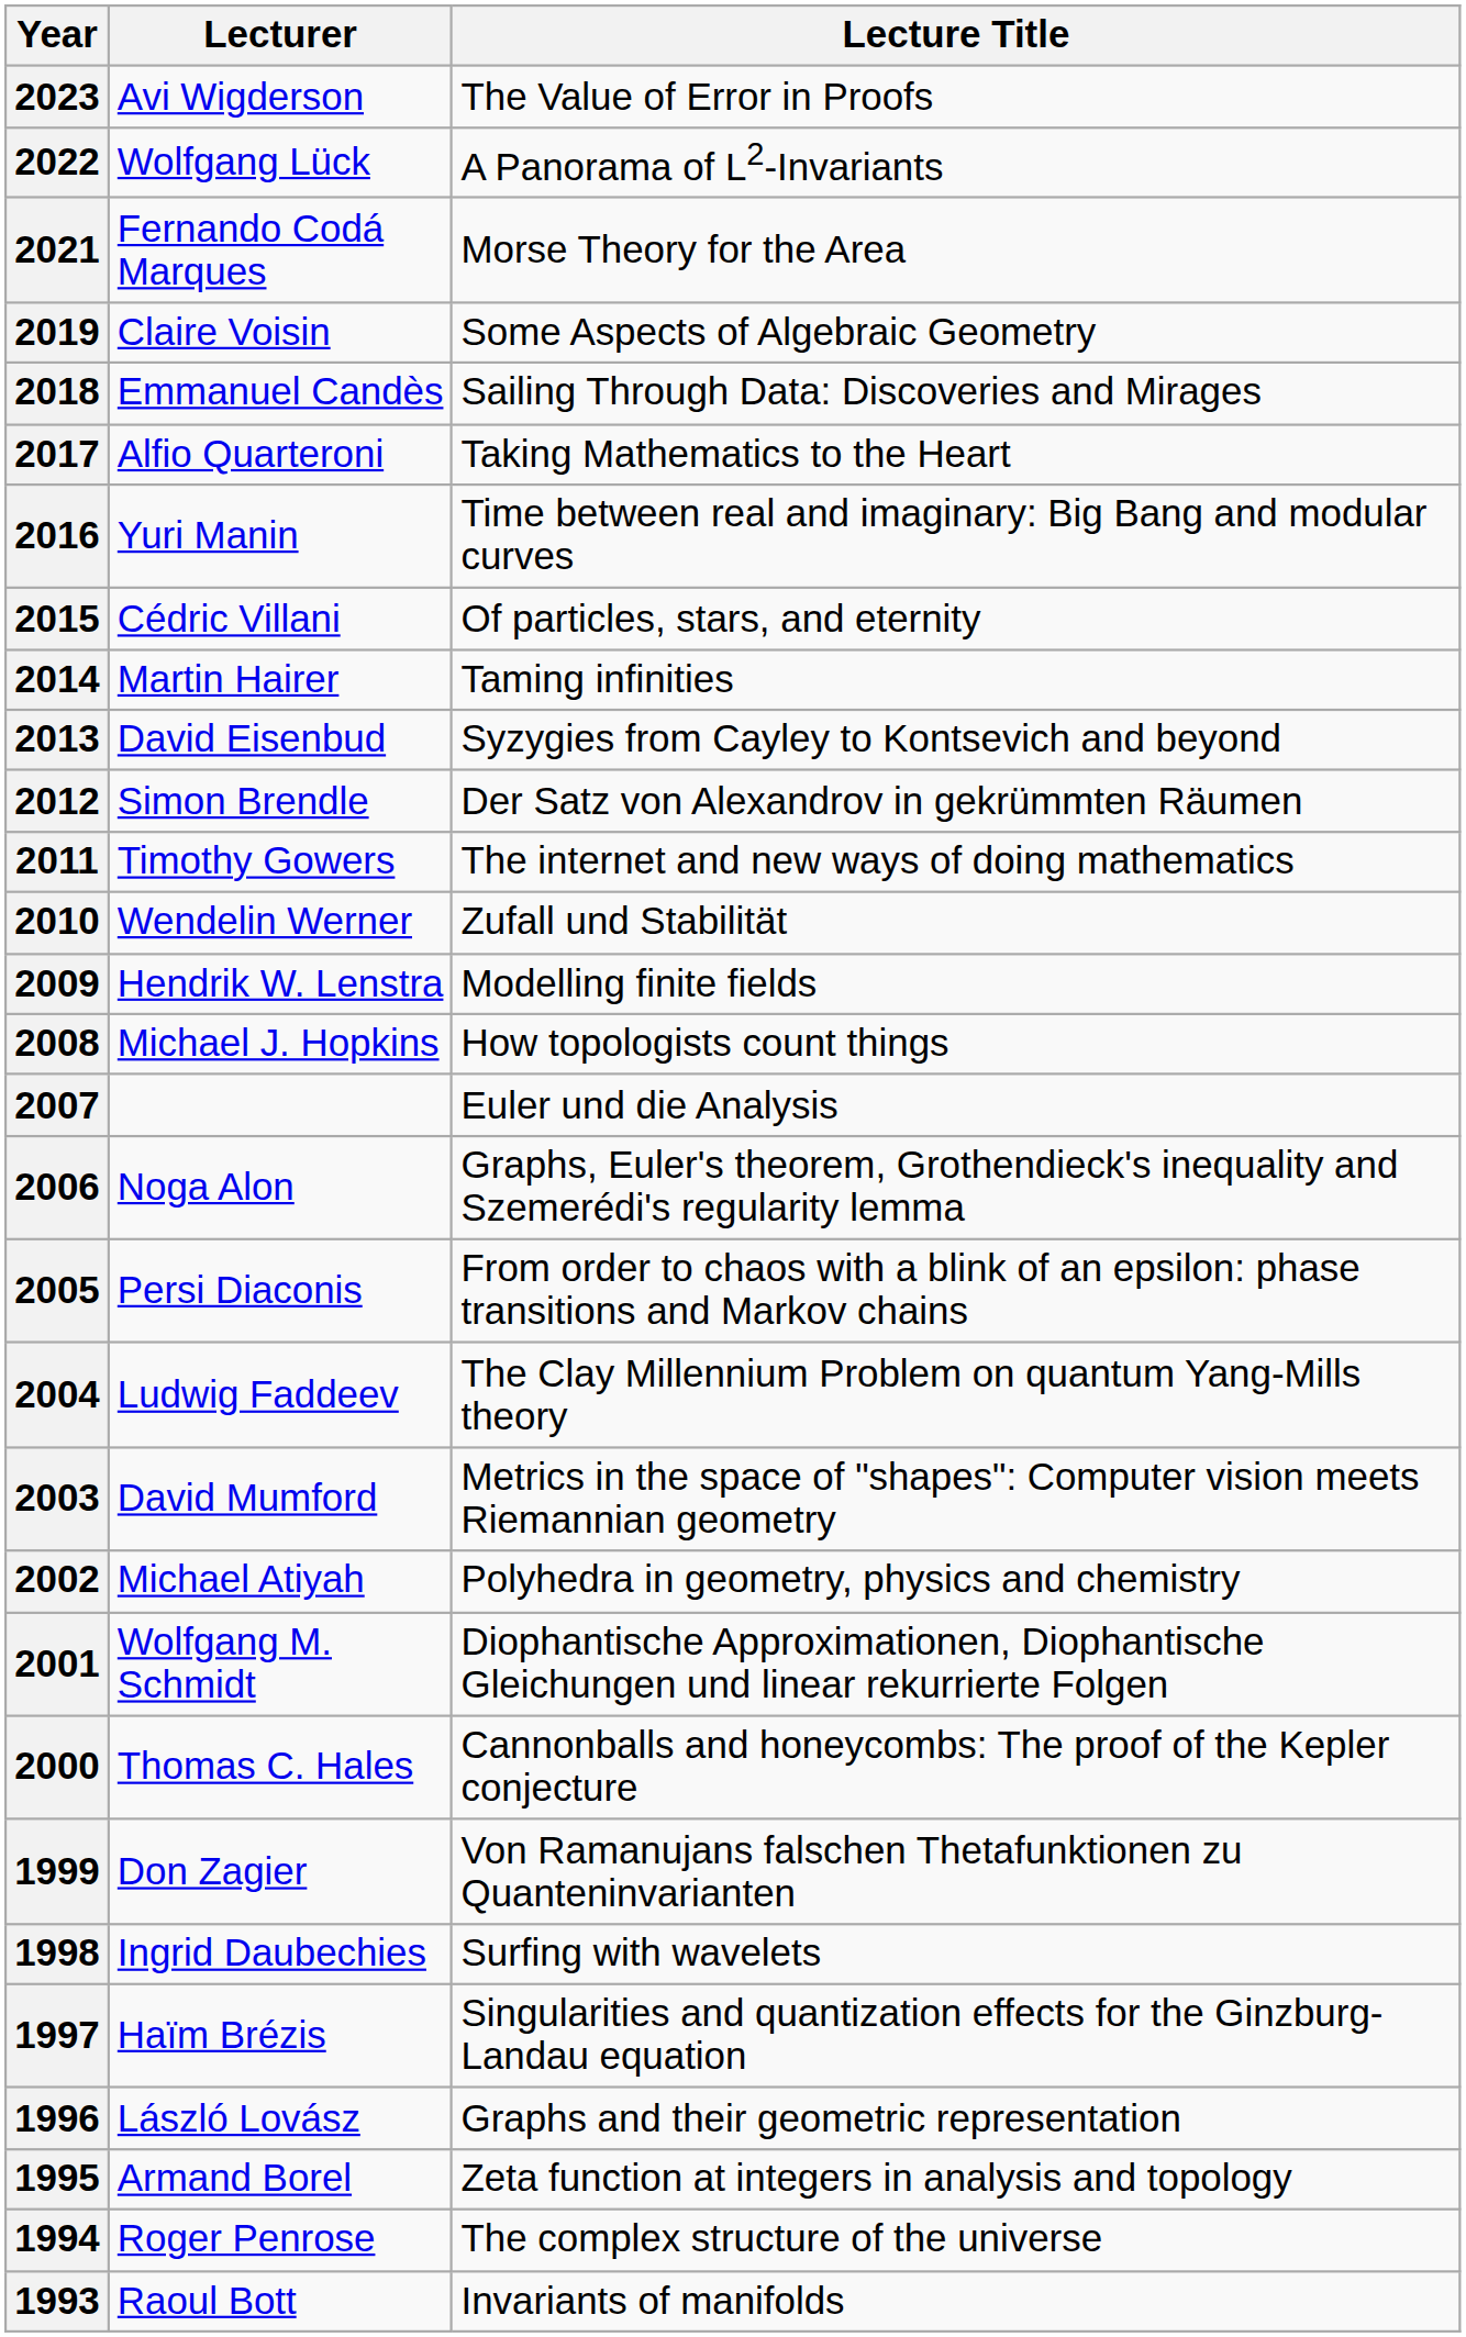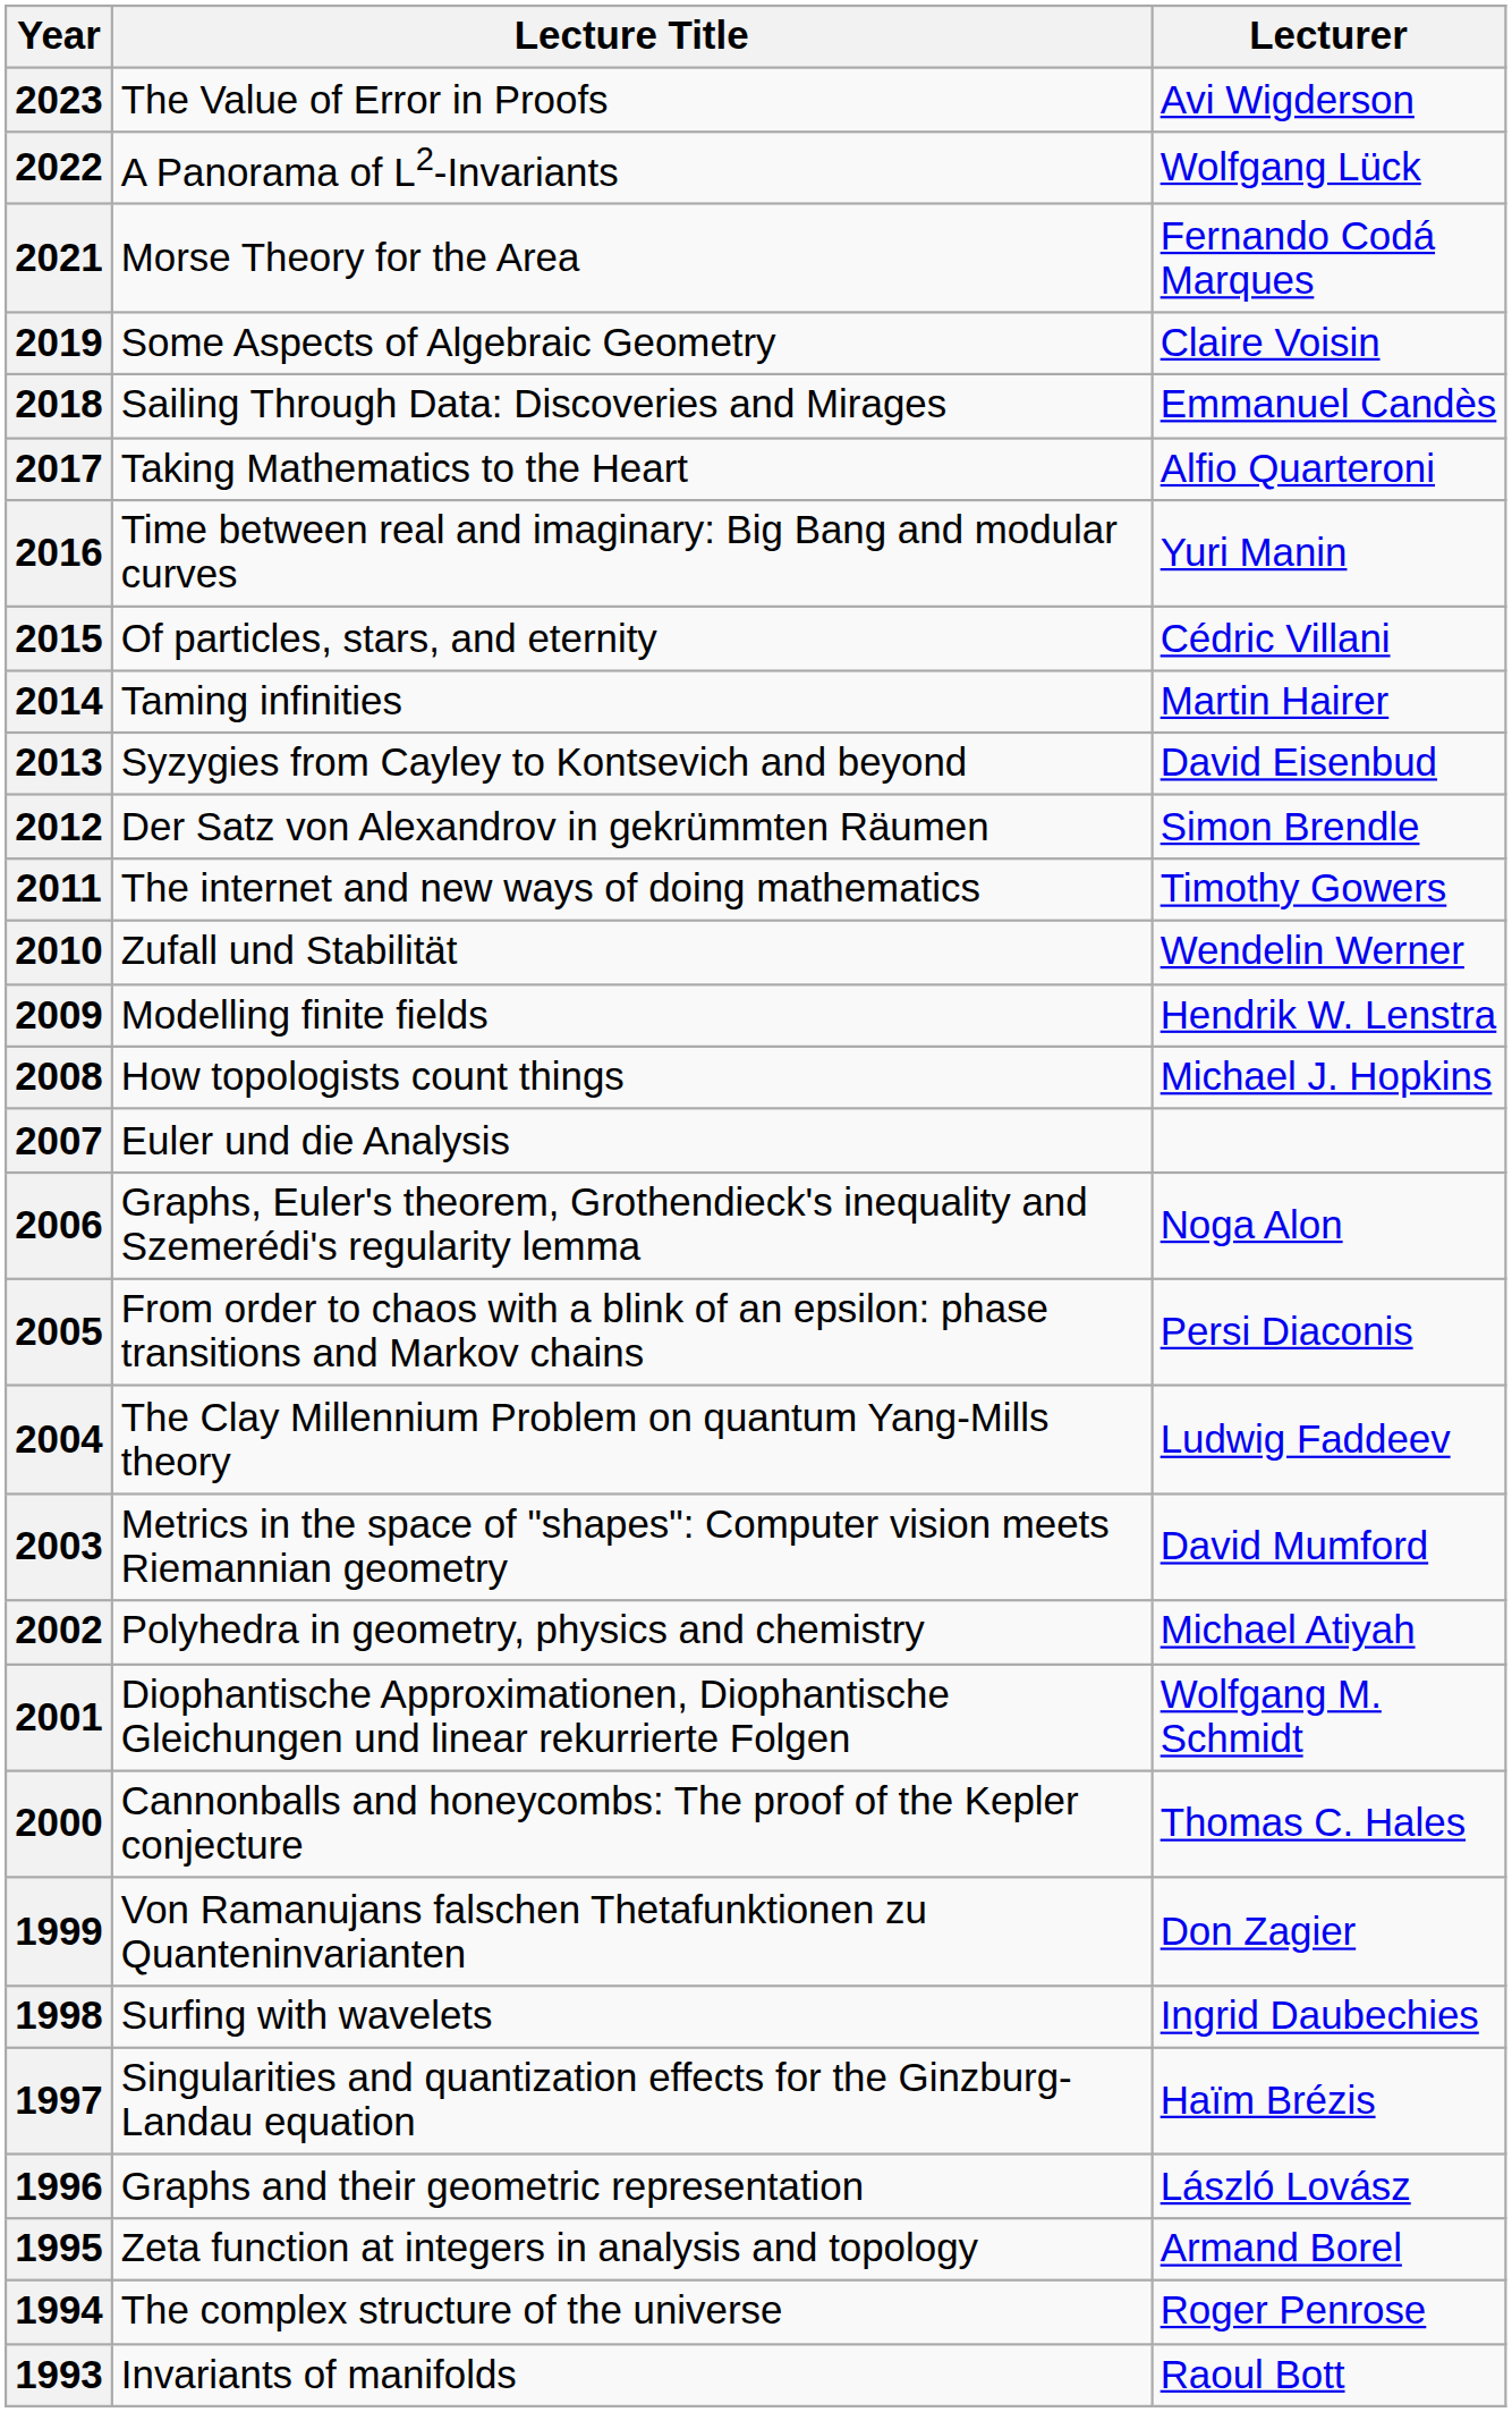columns swapped: Lecturer <-> Lecture Title
